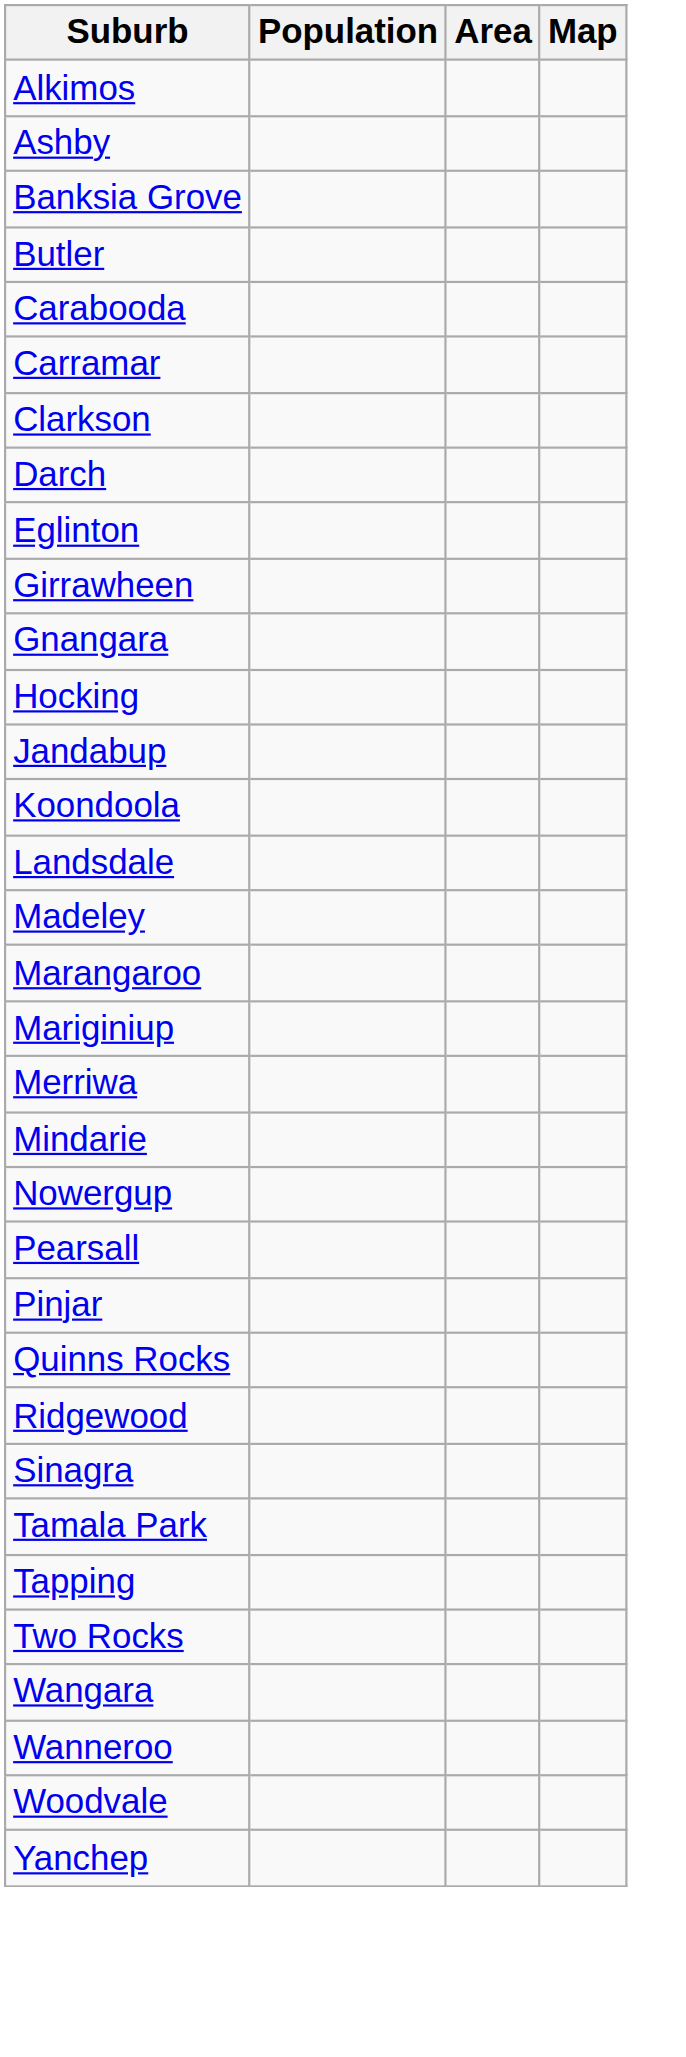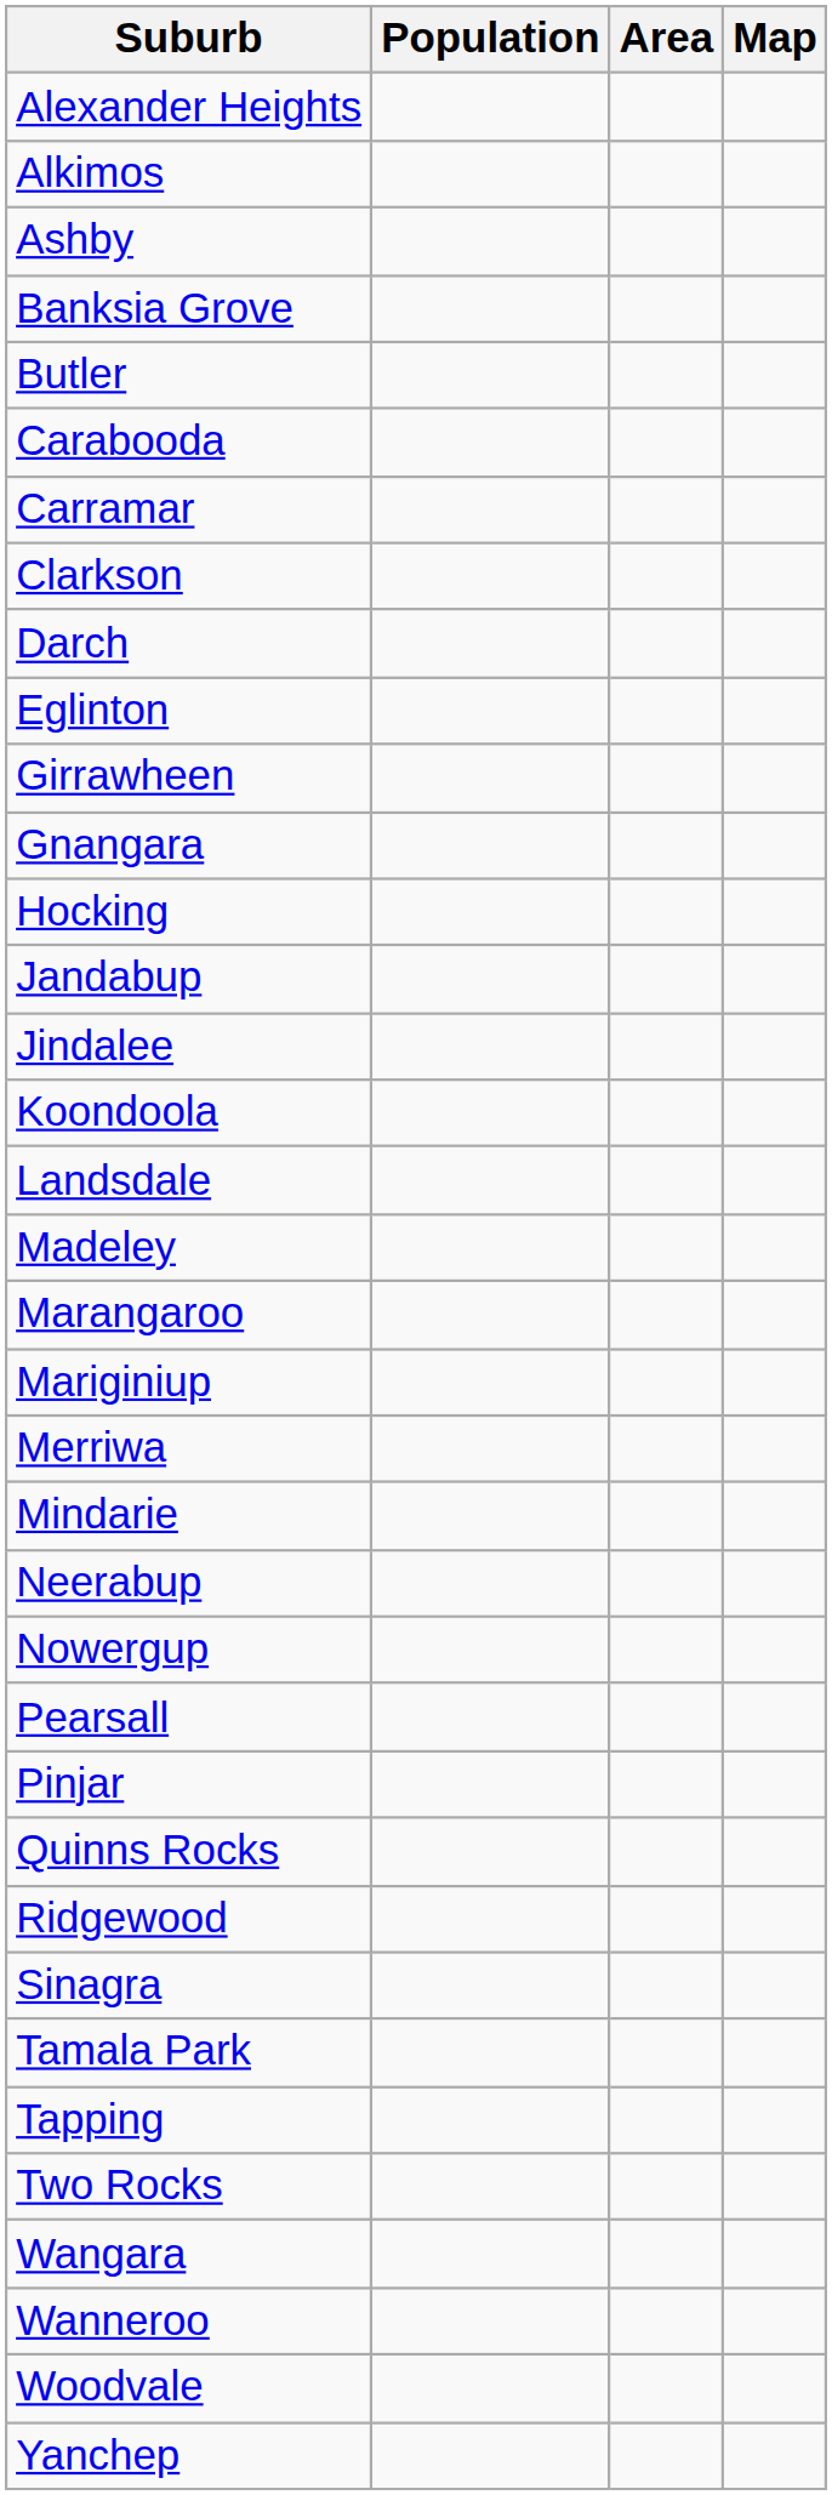+ row: Alexander Heights
+ row: Jindalee
+ row: Neerabup
